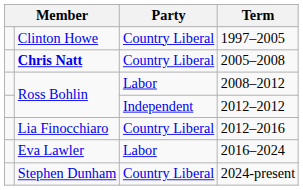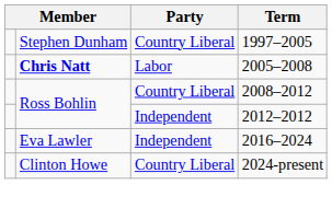1997–2005 | column 2: Clinton Howe -> Stephen Dunham
2005–2008 | Party: Country Liberal -> Labor
2008–2012 | Party: Labor -> Country Liberal
- row: Lia Finocchiaro | Country Liberal | 2012–2016
2016–2024 | Party: Labor -> Independent
2024-present | column 2: Stephen Dunham -> Clinton Howe
